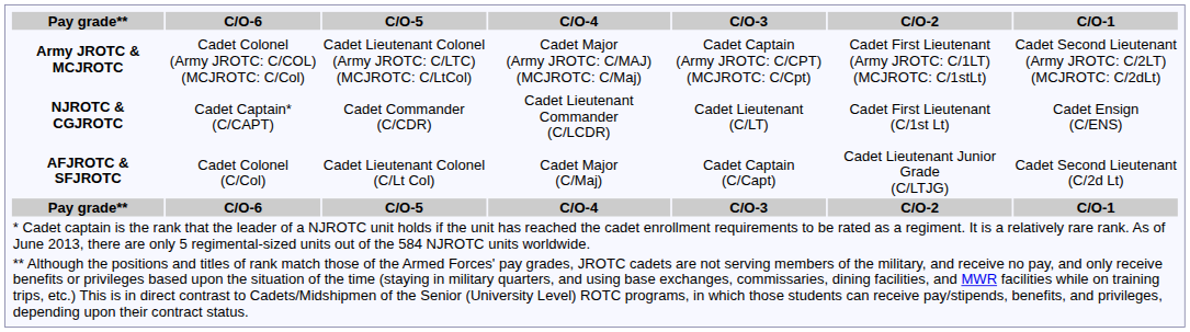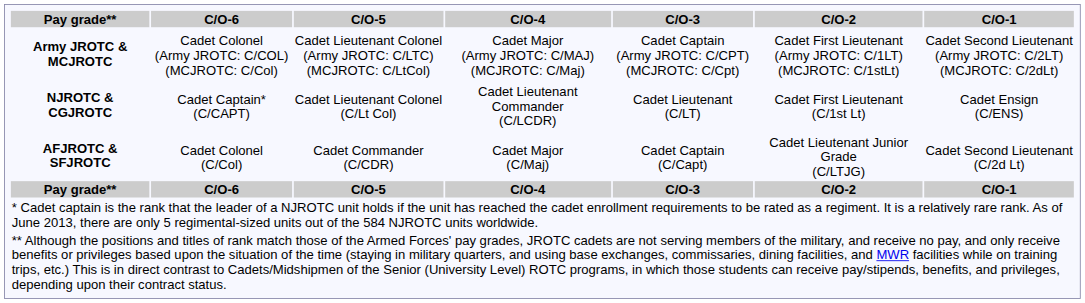Cadet Captain* (C/CAPT) | C/O-5: Cadet Commander (C/CDR) -> Cadet Lieutenant Colonel (C/Lt Col)
Cadet Colonel (C/Col) | C/O-5: Cadet Lieutenant Colonel (C/Lt Col) -> Cadet Commander (C/CDR)
